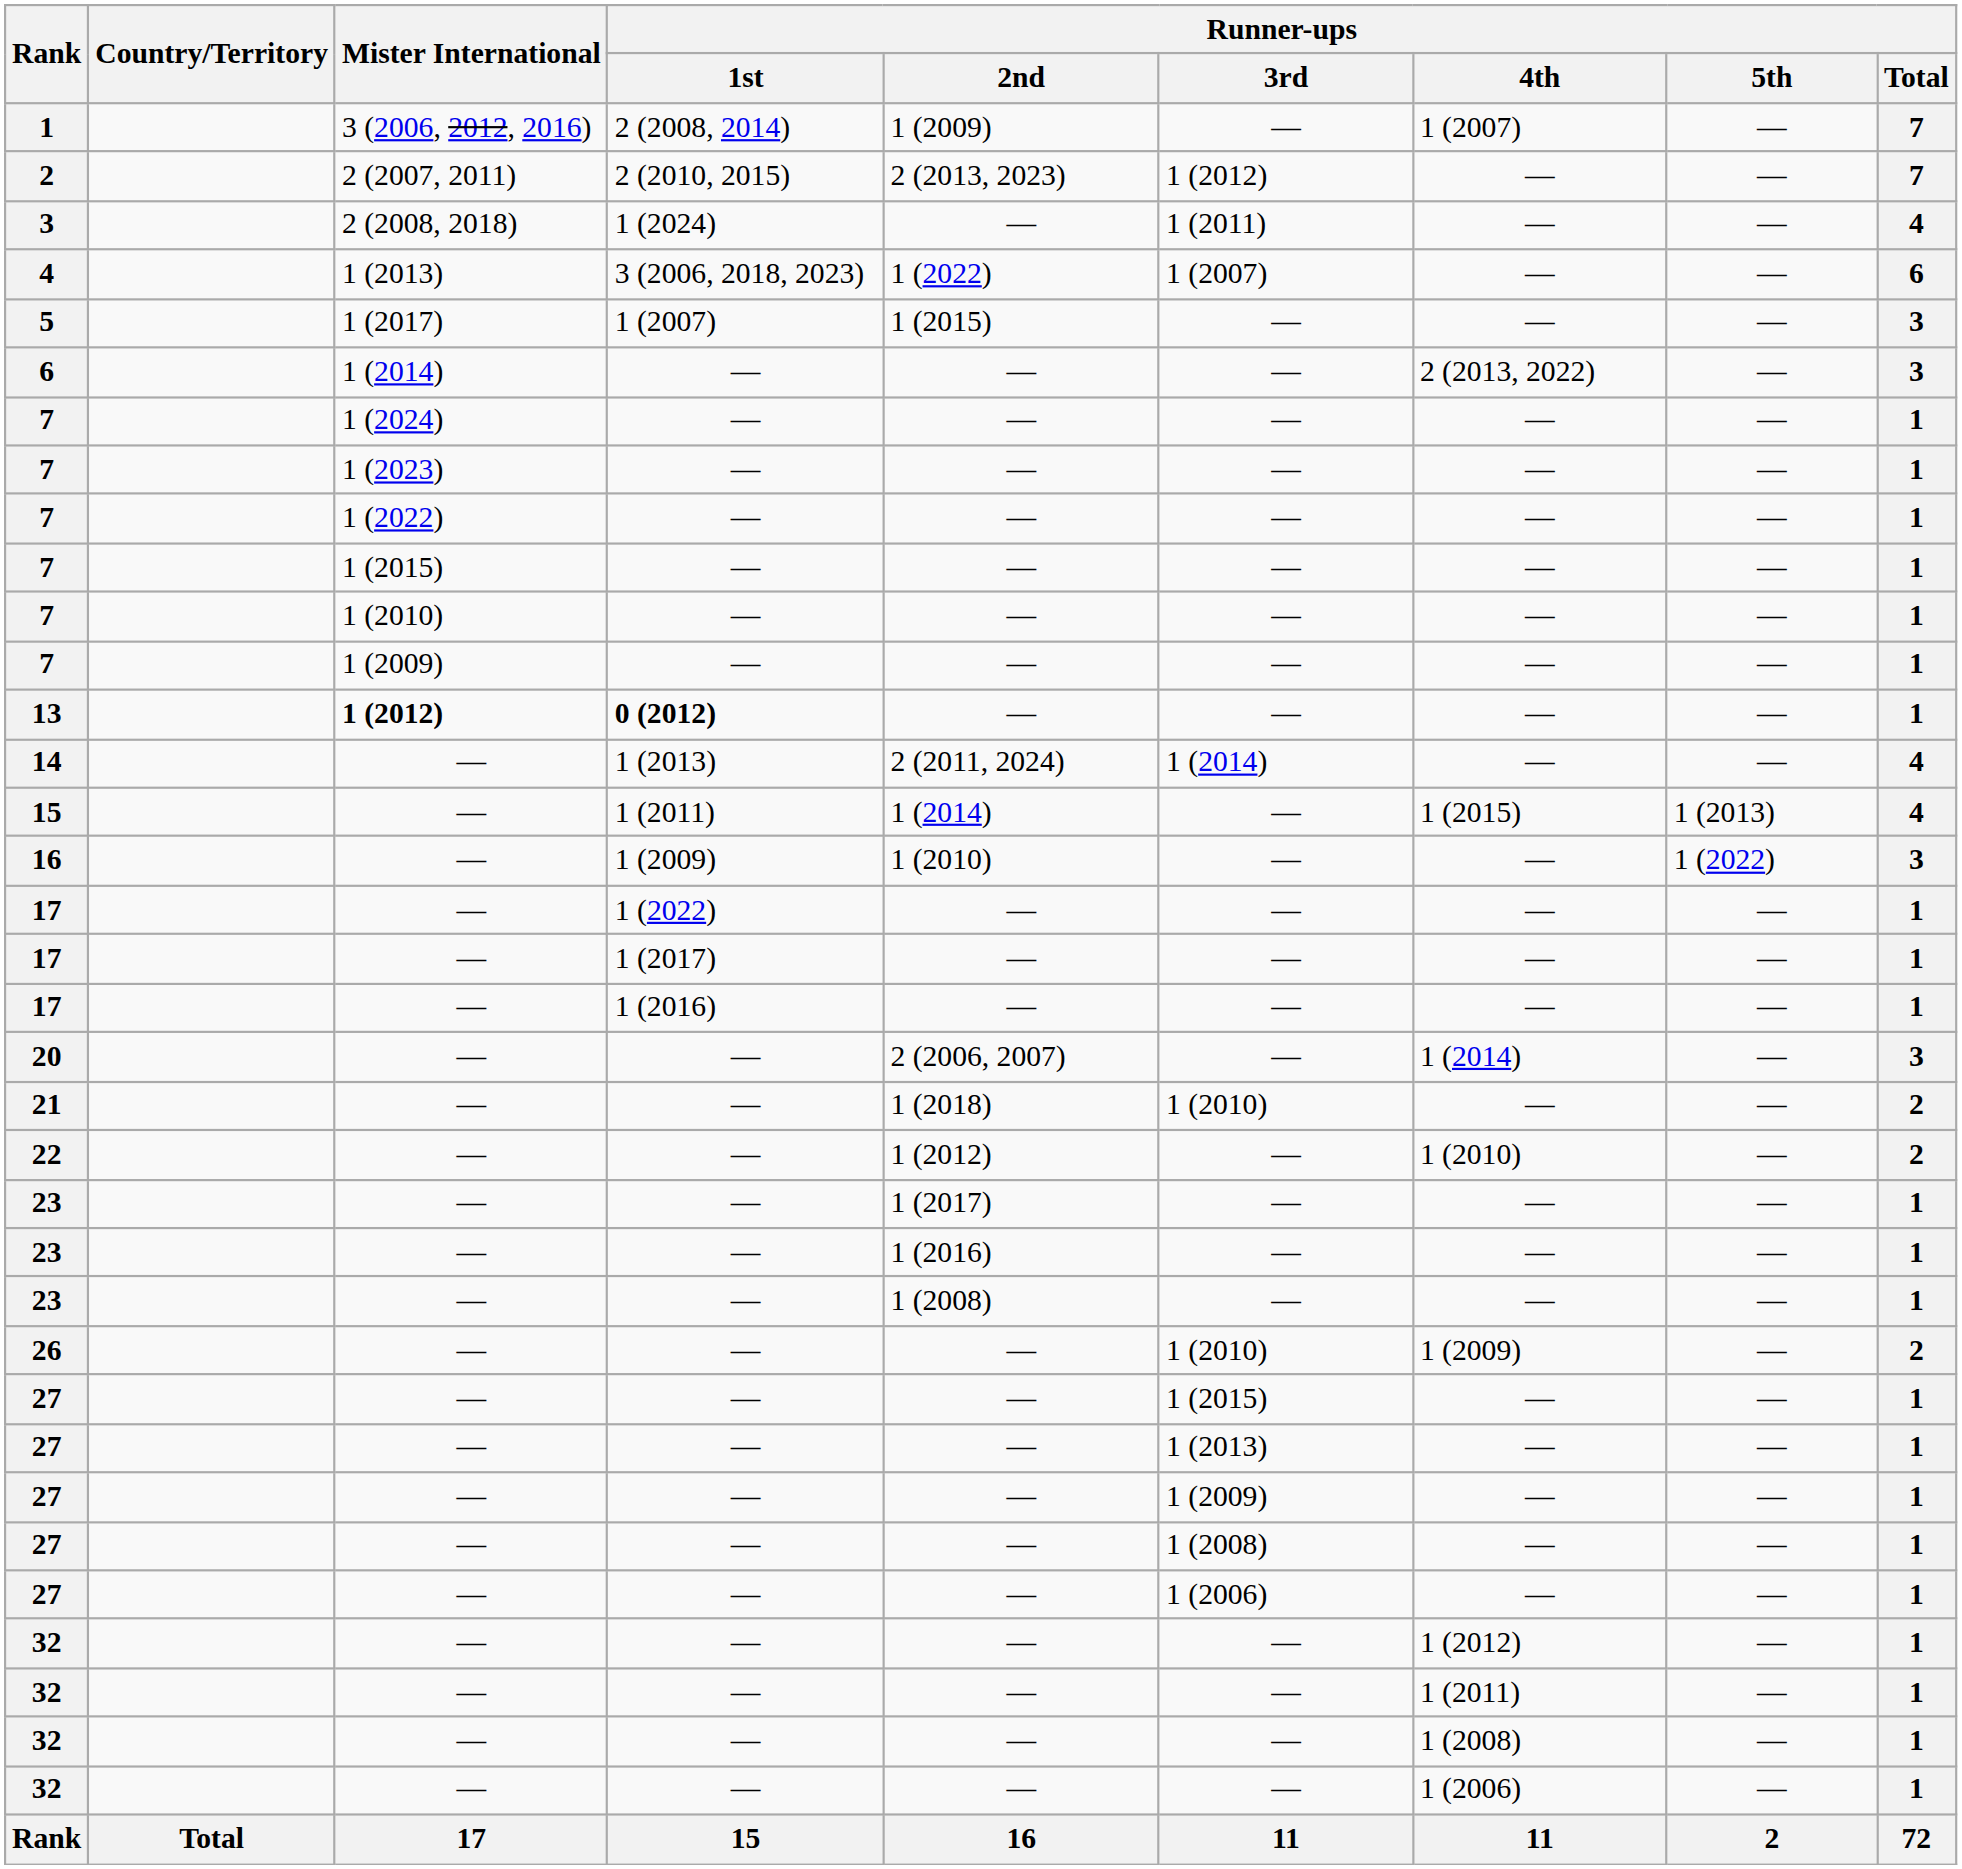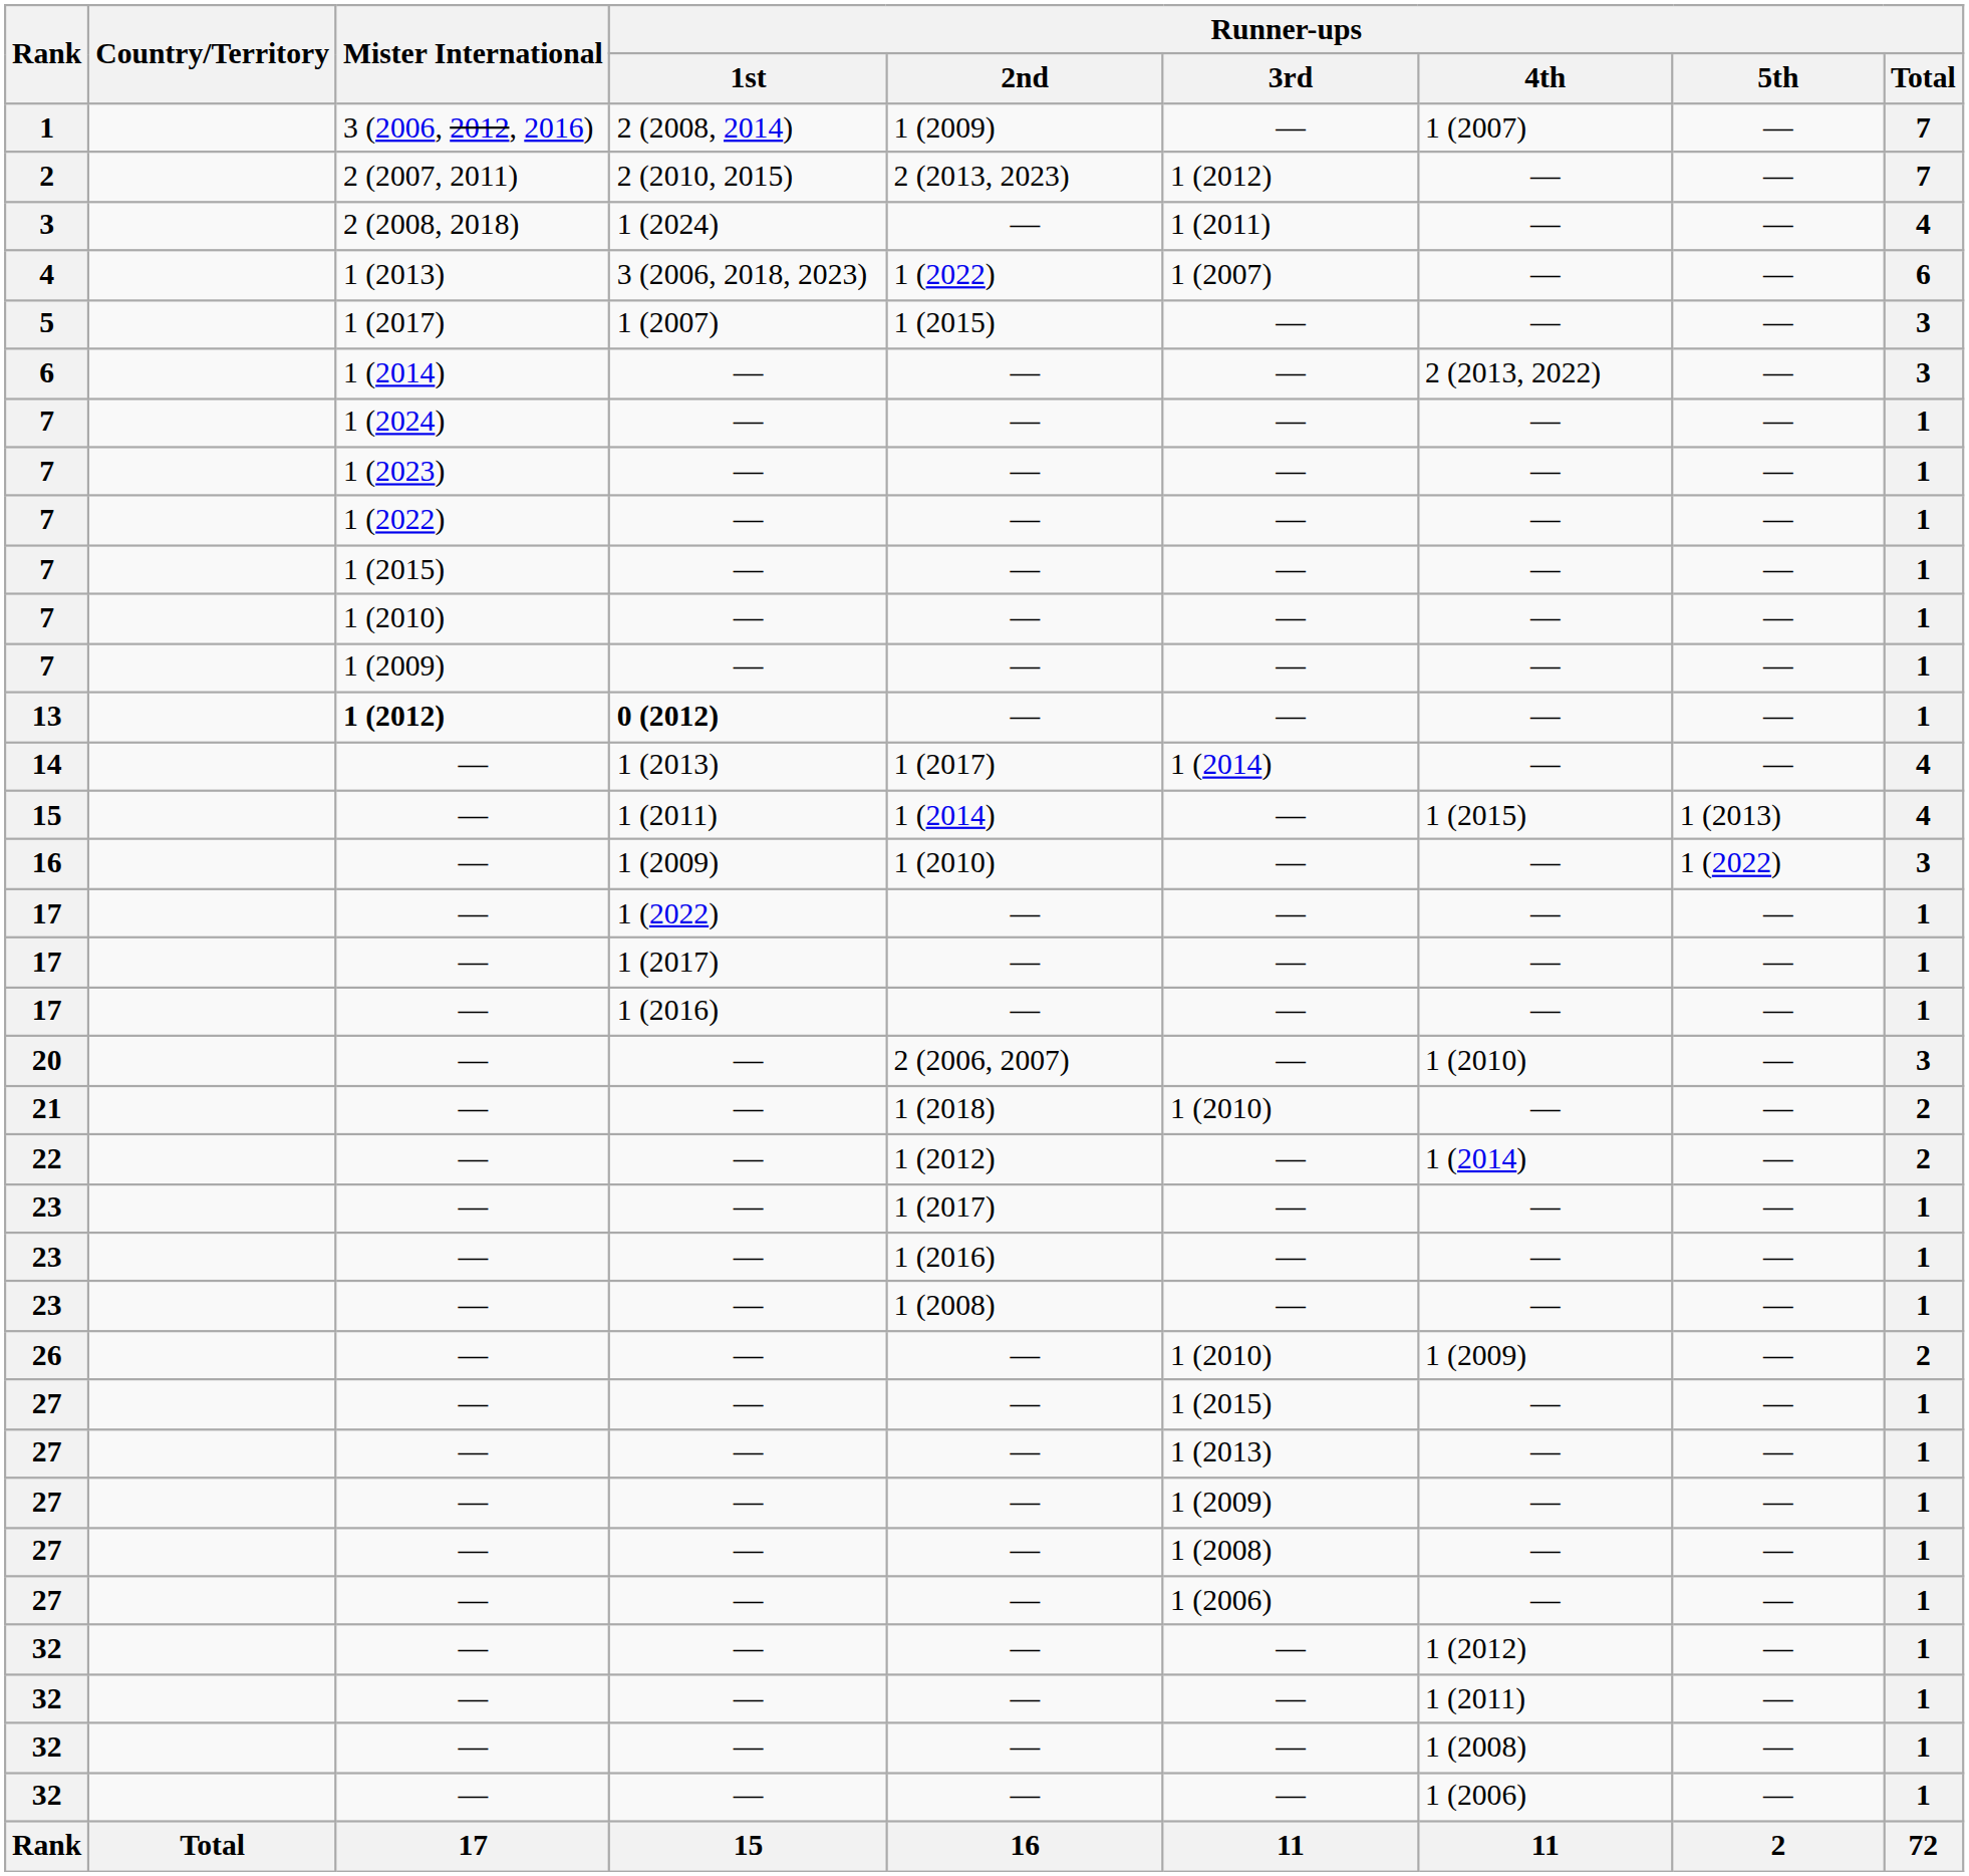14 | Runner-ups / 2nd: 2 (2011, 2024) -> 1 (2017)
20 | Runner-ups / 4th: 1 (2014) -> 1 (2010)
22 | Runner-ups / 4th: 1 (2010) -> 1 (2014)
